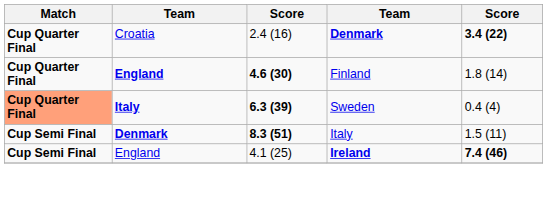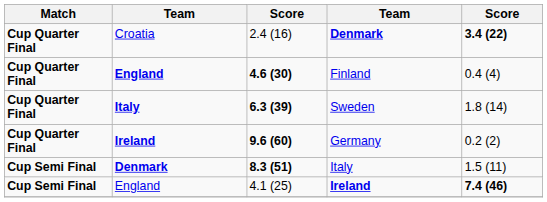Finland | column 5: 1.8 (14) -> 0.4 (4)
Sweden | Match: lightsalmon background -> no background
Sweden | column 5: 0.4 (4) -> 1.8 (14)
+ row: Cup Quarter Final | Ireland | 9.6 (60) | Germany | 0.2 (2)
